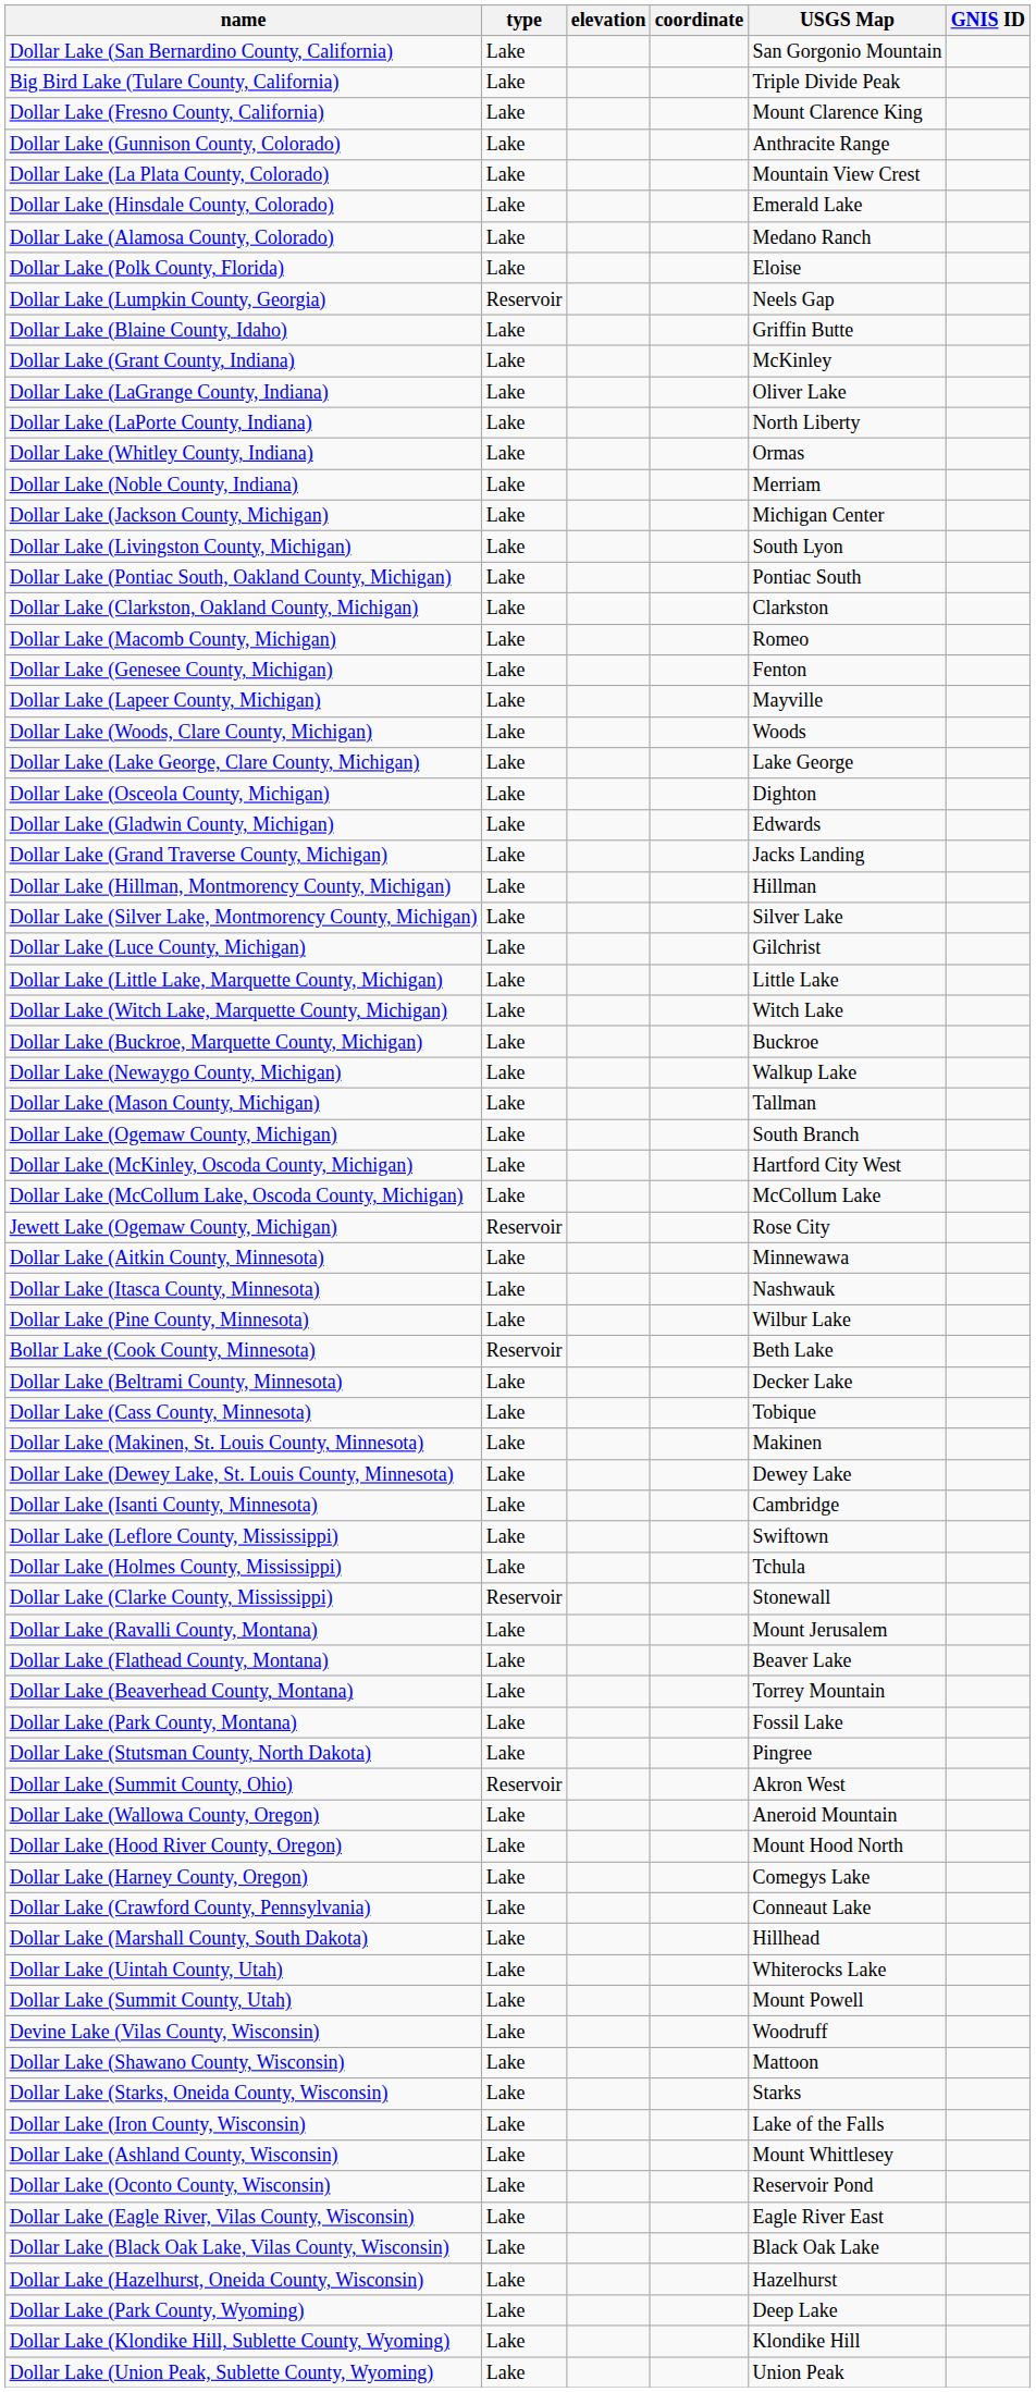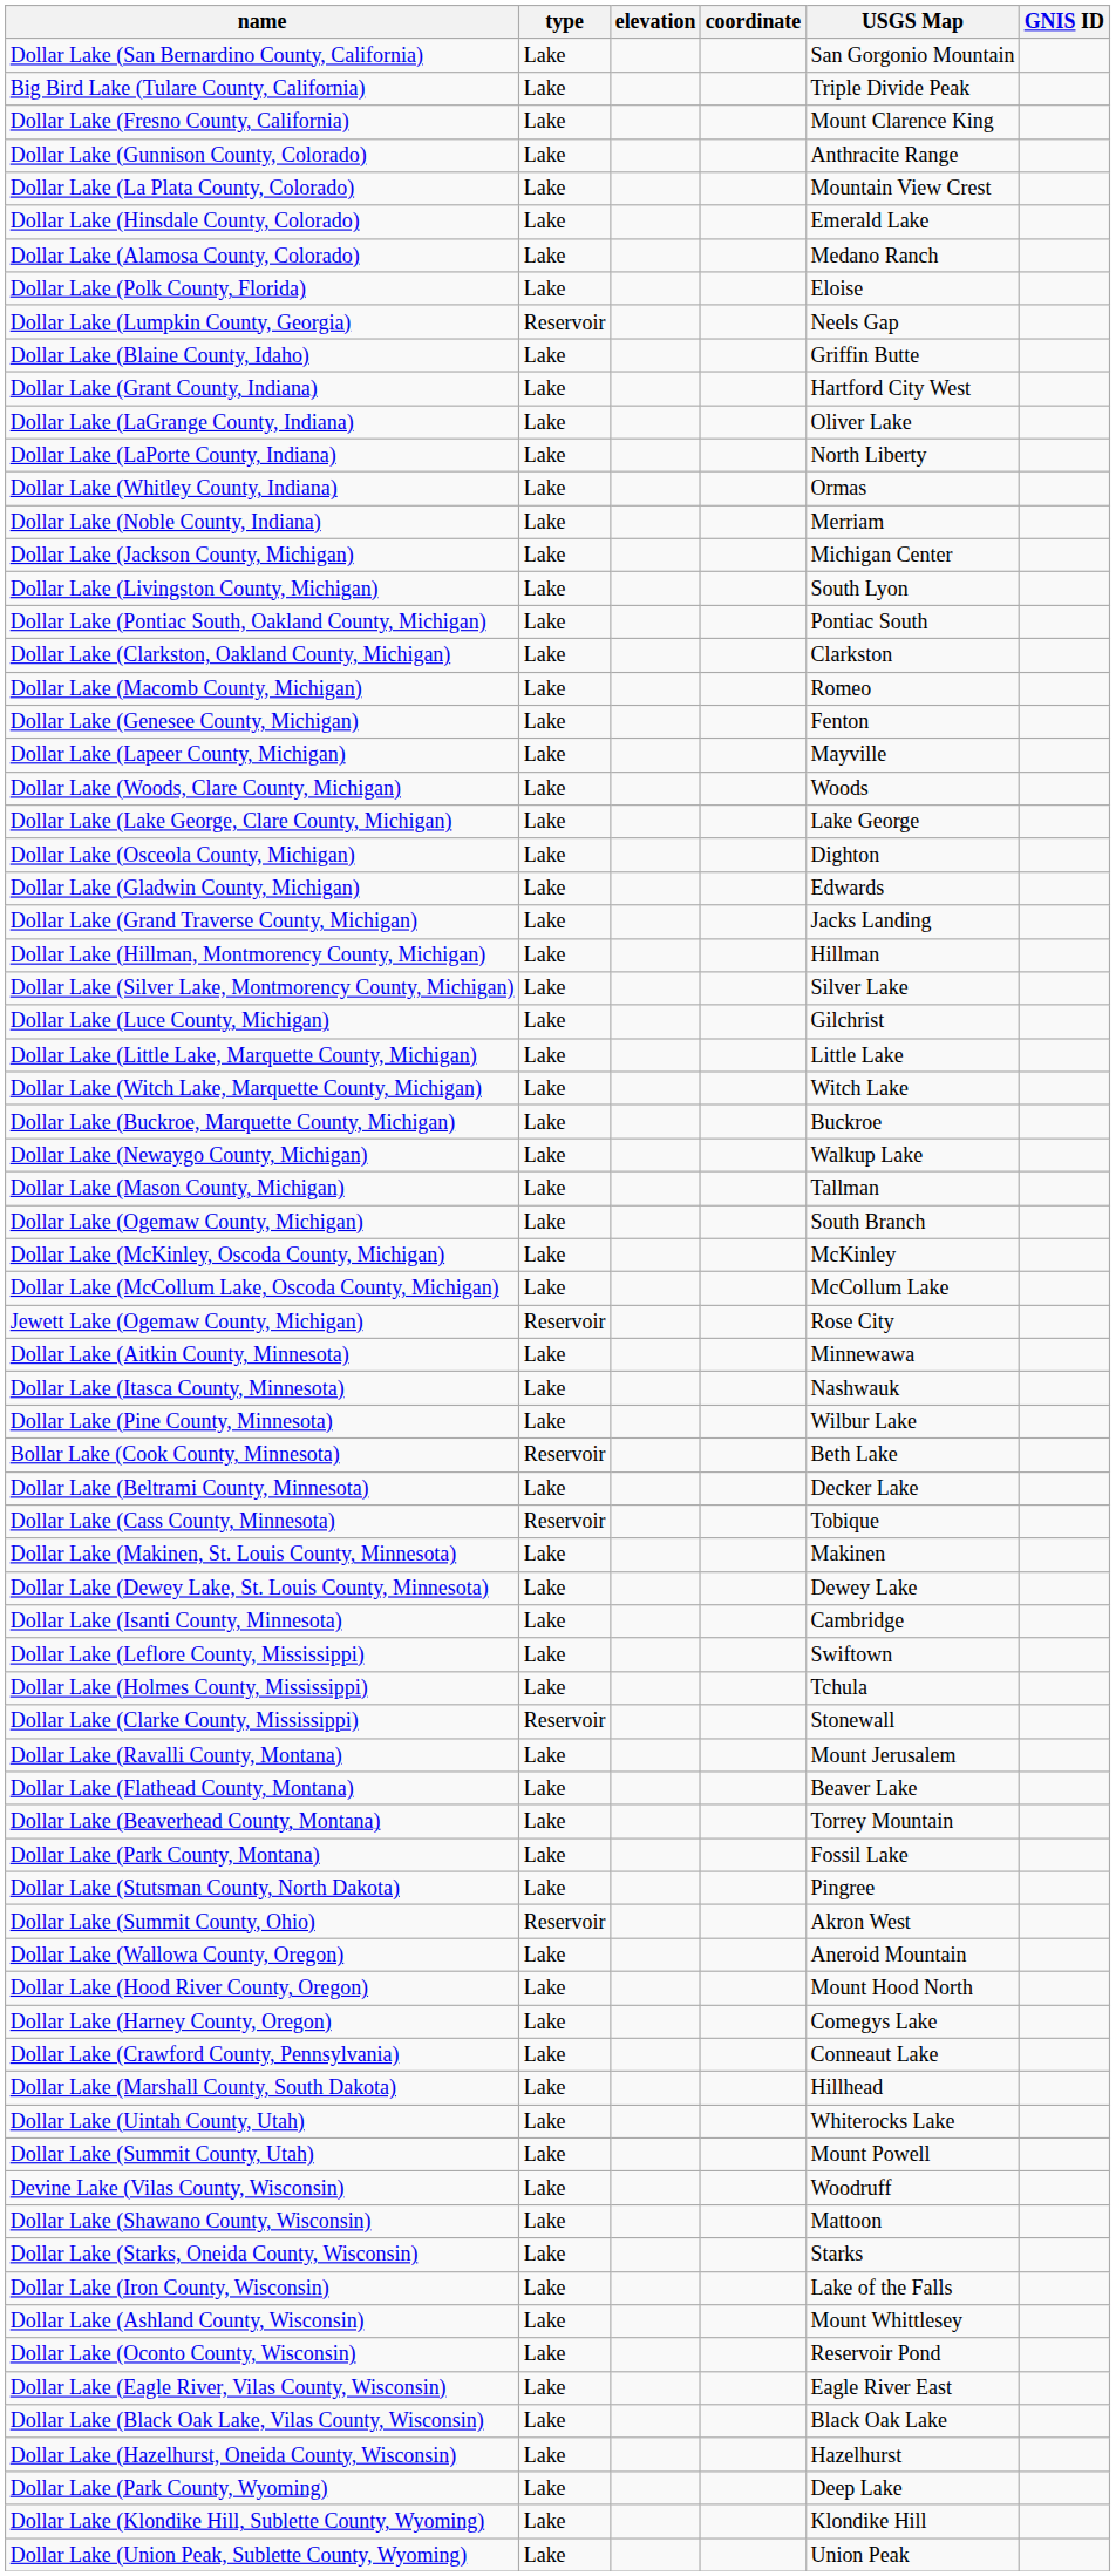Dollar Lake (Grant County, Indiana) | USGS Map: McKinley -> Hartford City West
Dollar Lake (McKinley, Oscoda County, Michigan) | USGS Map: Hartford City West -> McKinley
Dollar Lake (Cass County, Minnesota) | type: Lake -> Reservoir
